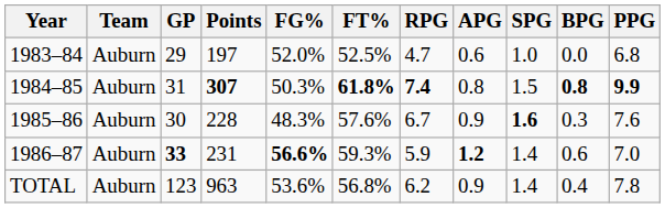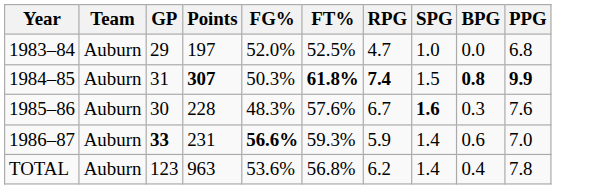- column: APG | 0.6 | 0.8 | 0.9 | 1.2 | 0.9
